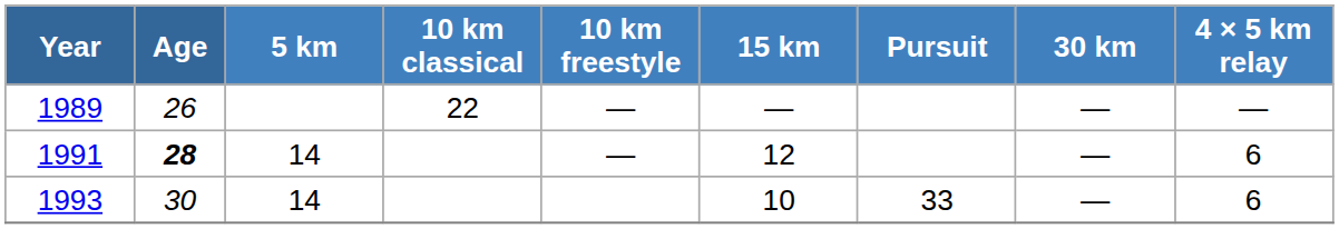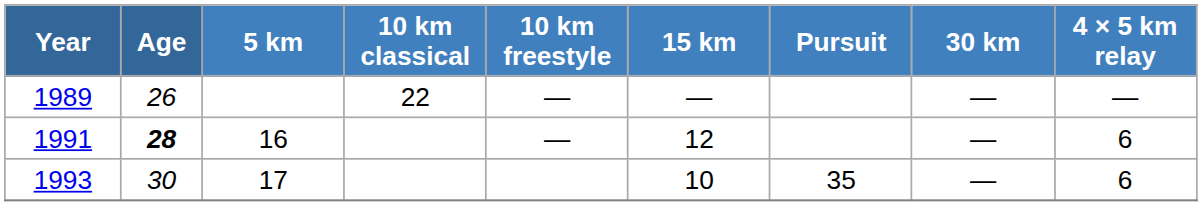1991 | 5 km: 14 -> 16
1993 | 5 km: 14 -> 17
1993 | Pursuit: 33 -> 35
